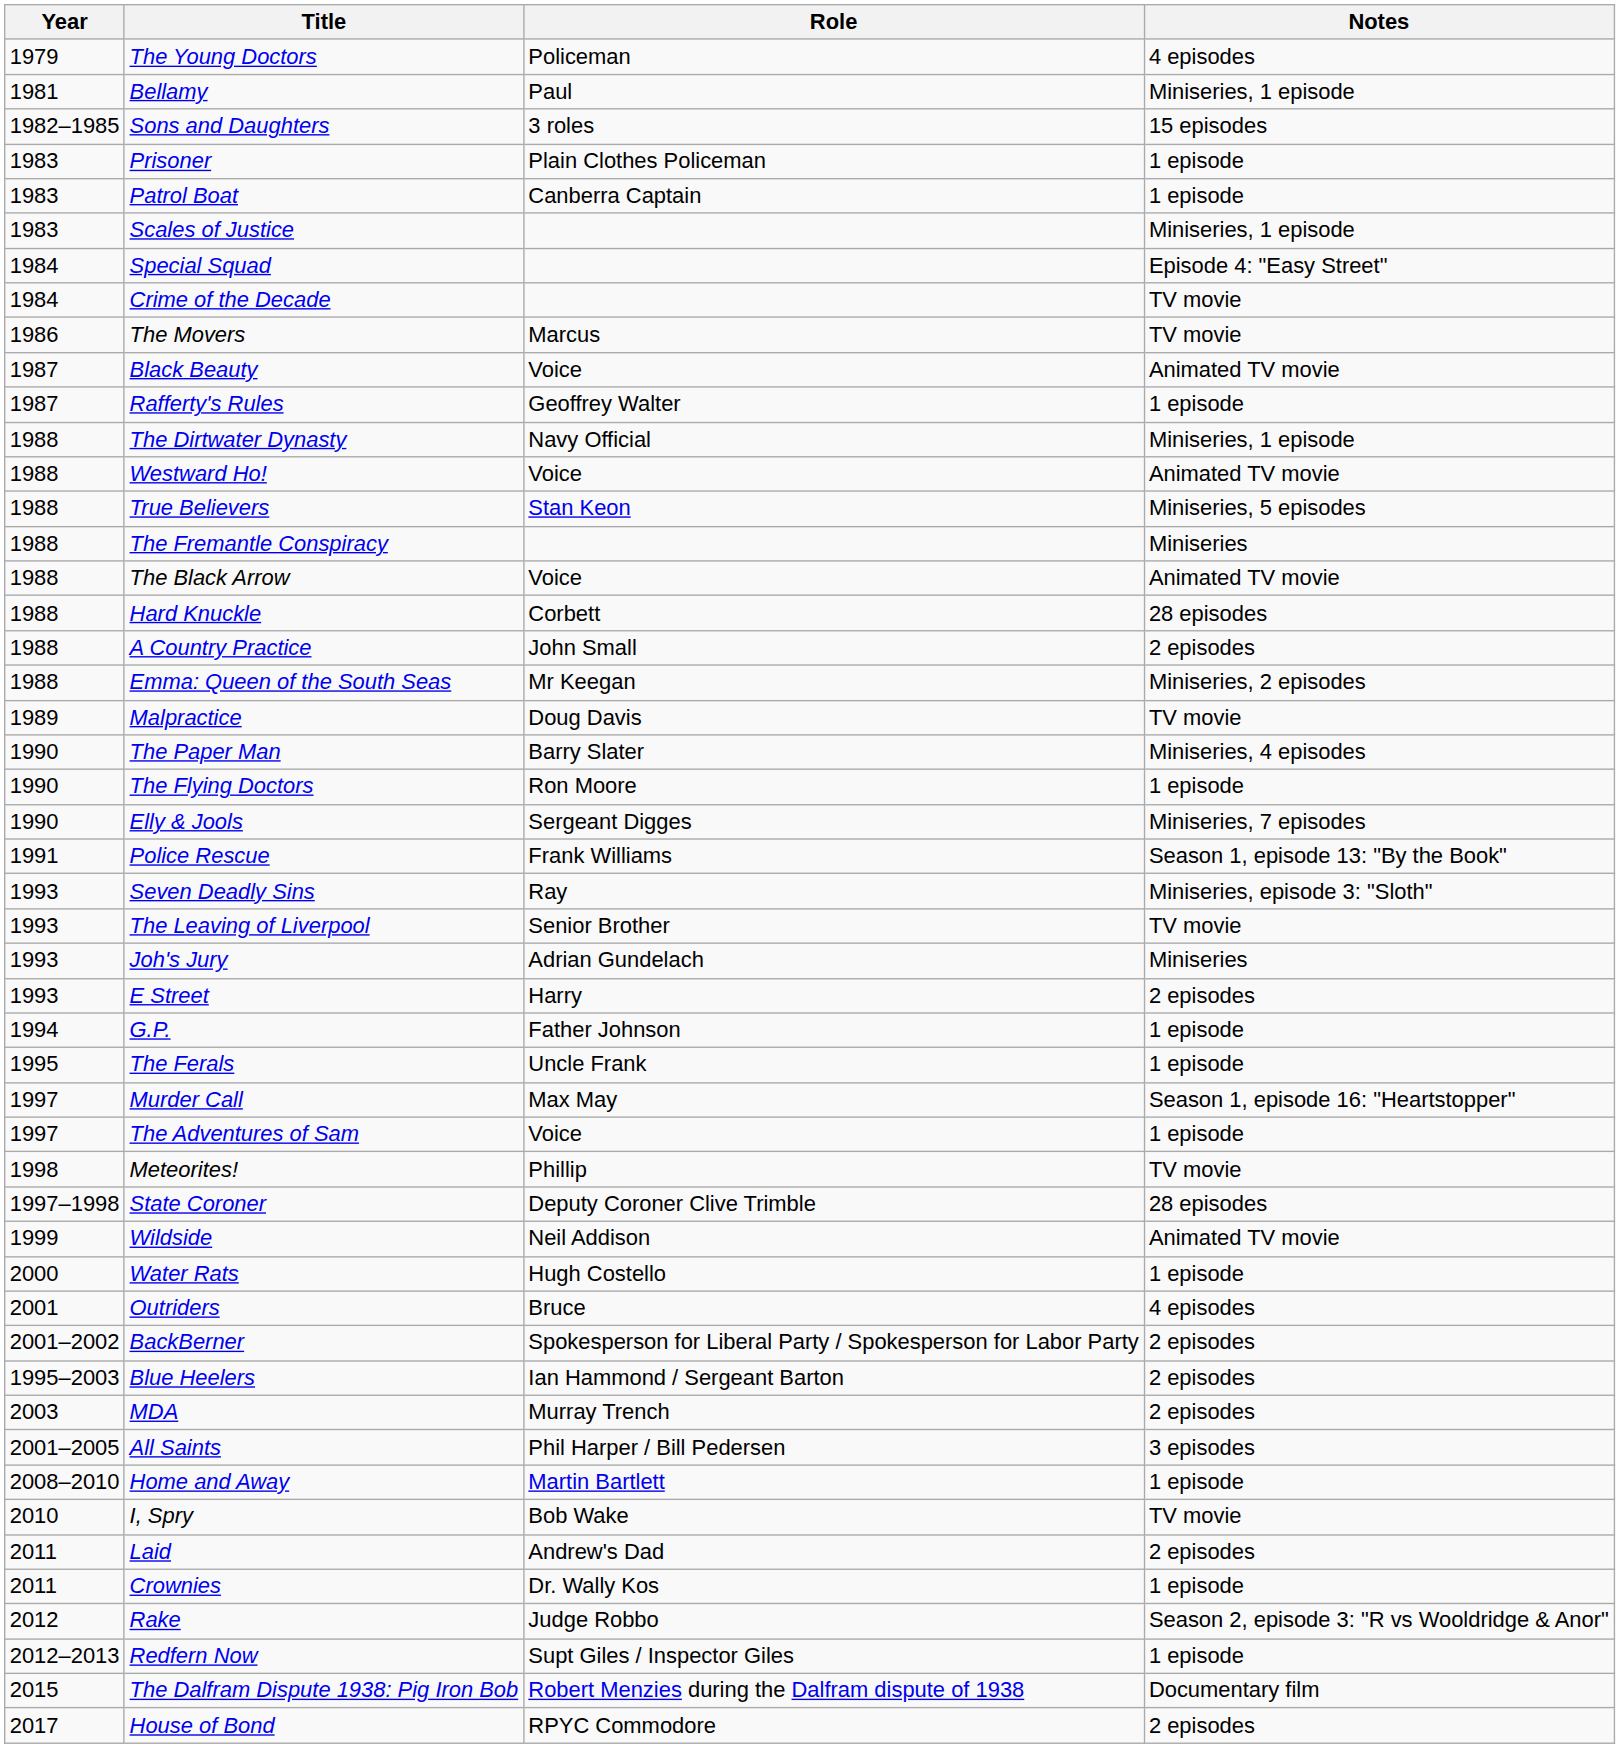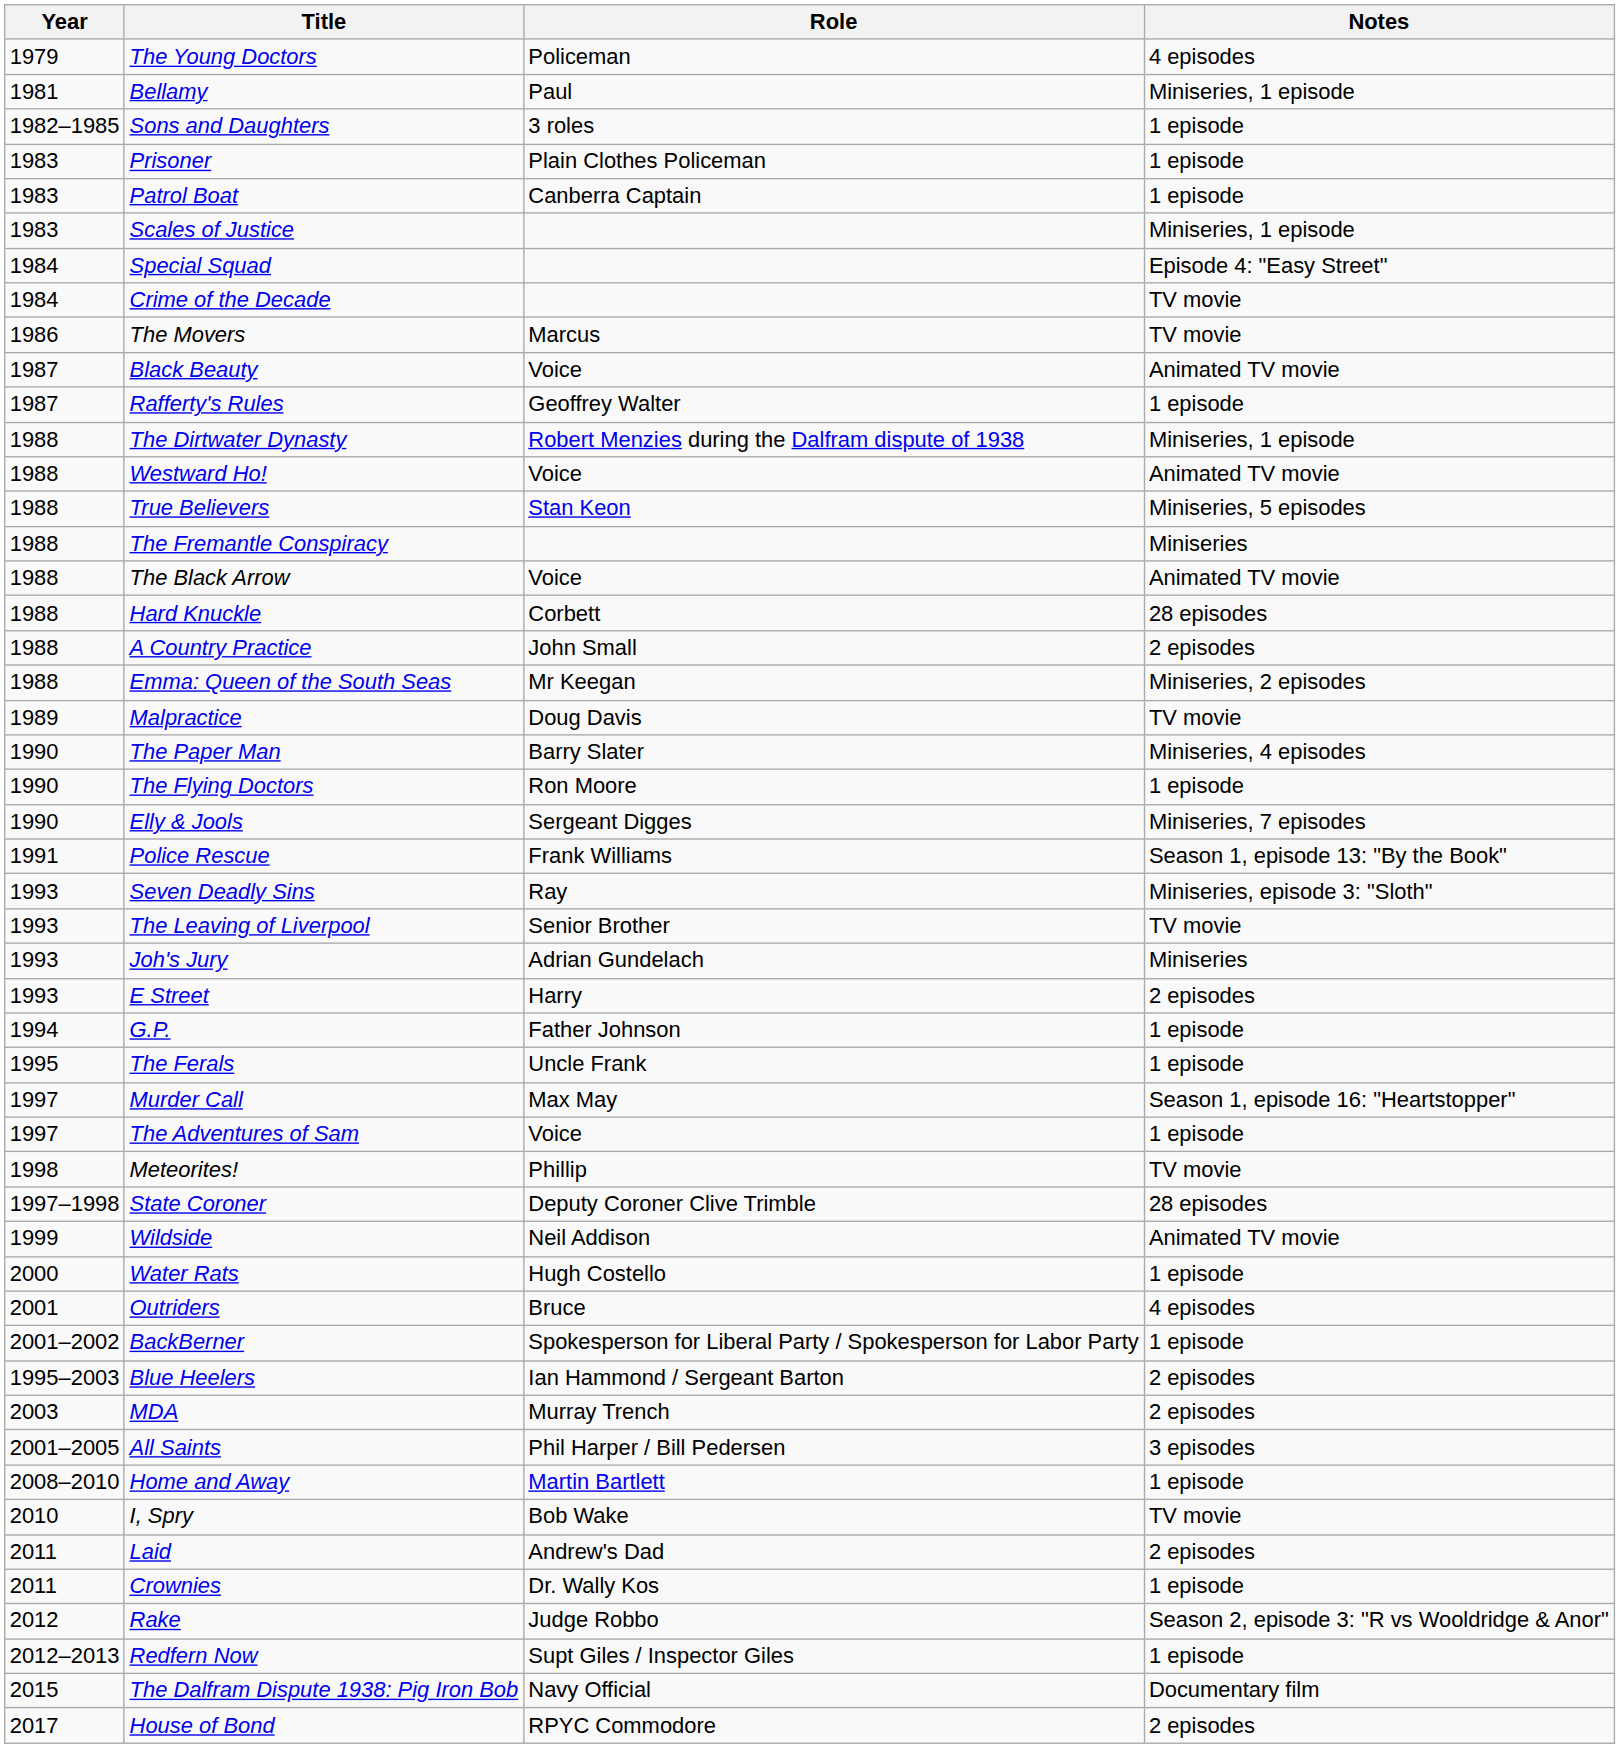Sons and Daughters | Notes: 15 episodes -> 1 episode
The Dirtwater Dynasty | Role: Navy Official -> Robert Menzies during the Dalfram dispute of 1938
BackBerner | Notes: 2 episodes -> 1 episode
The Dalfram Dispute 1938: Pig Iron Bob | Role: Robert Menzies during the Dalfram dispute of 1938 -> Navy Official
